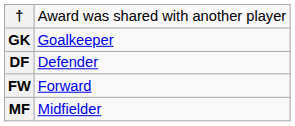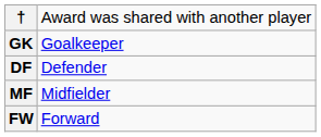rows swapped: MF <-> FW
